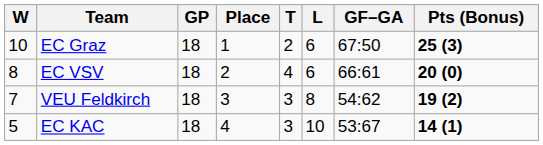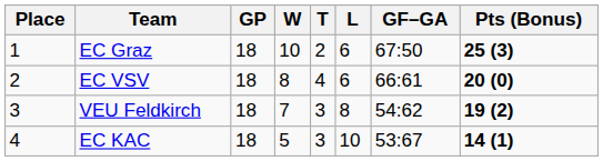columns swapped: Place <-> W
